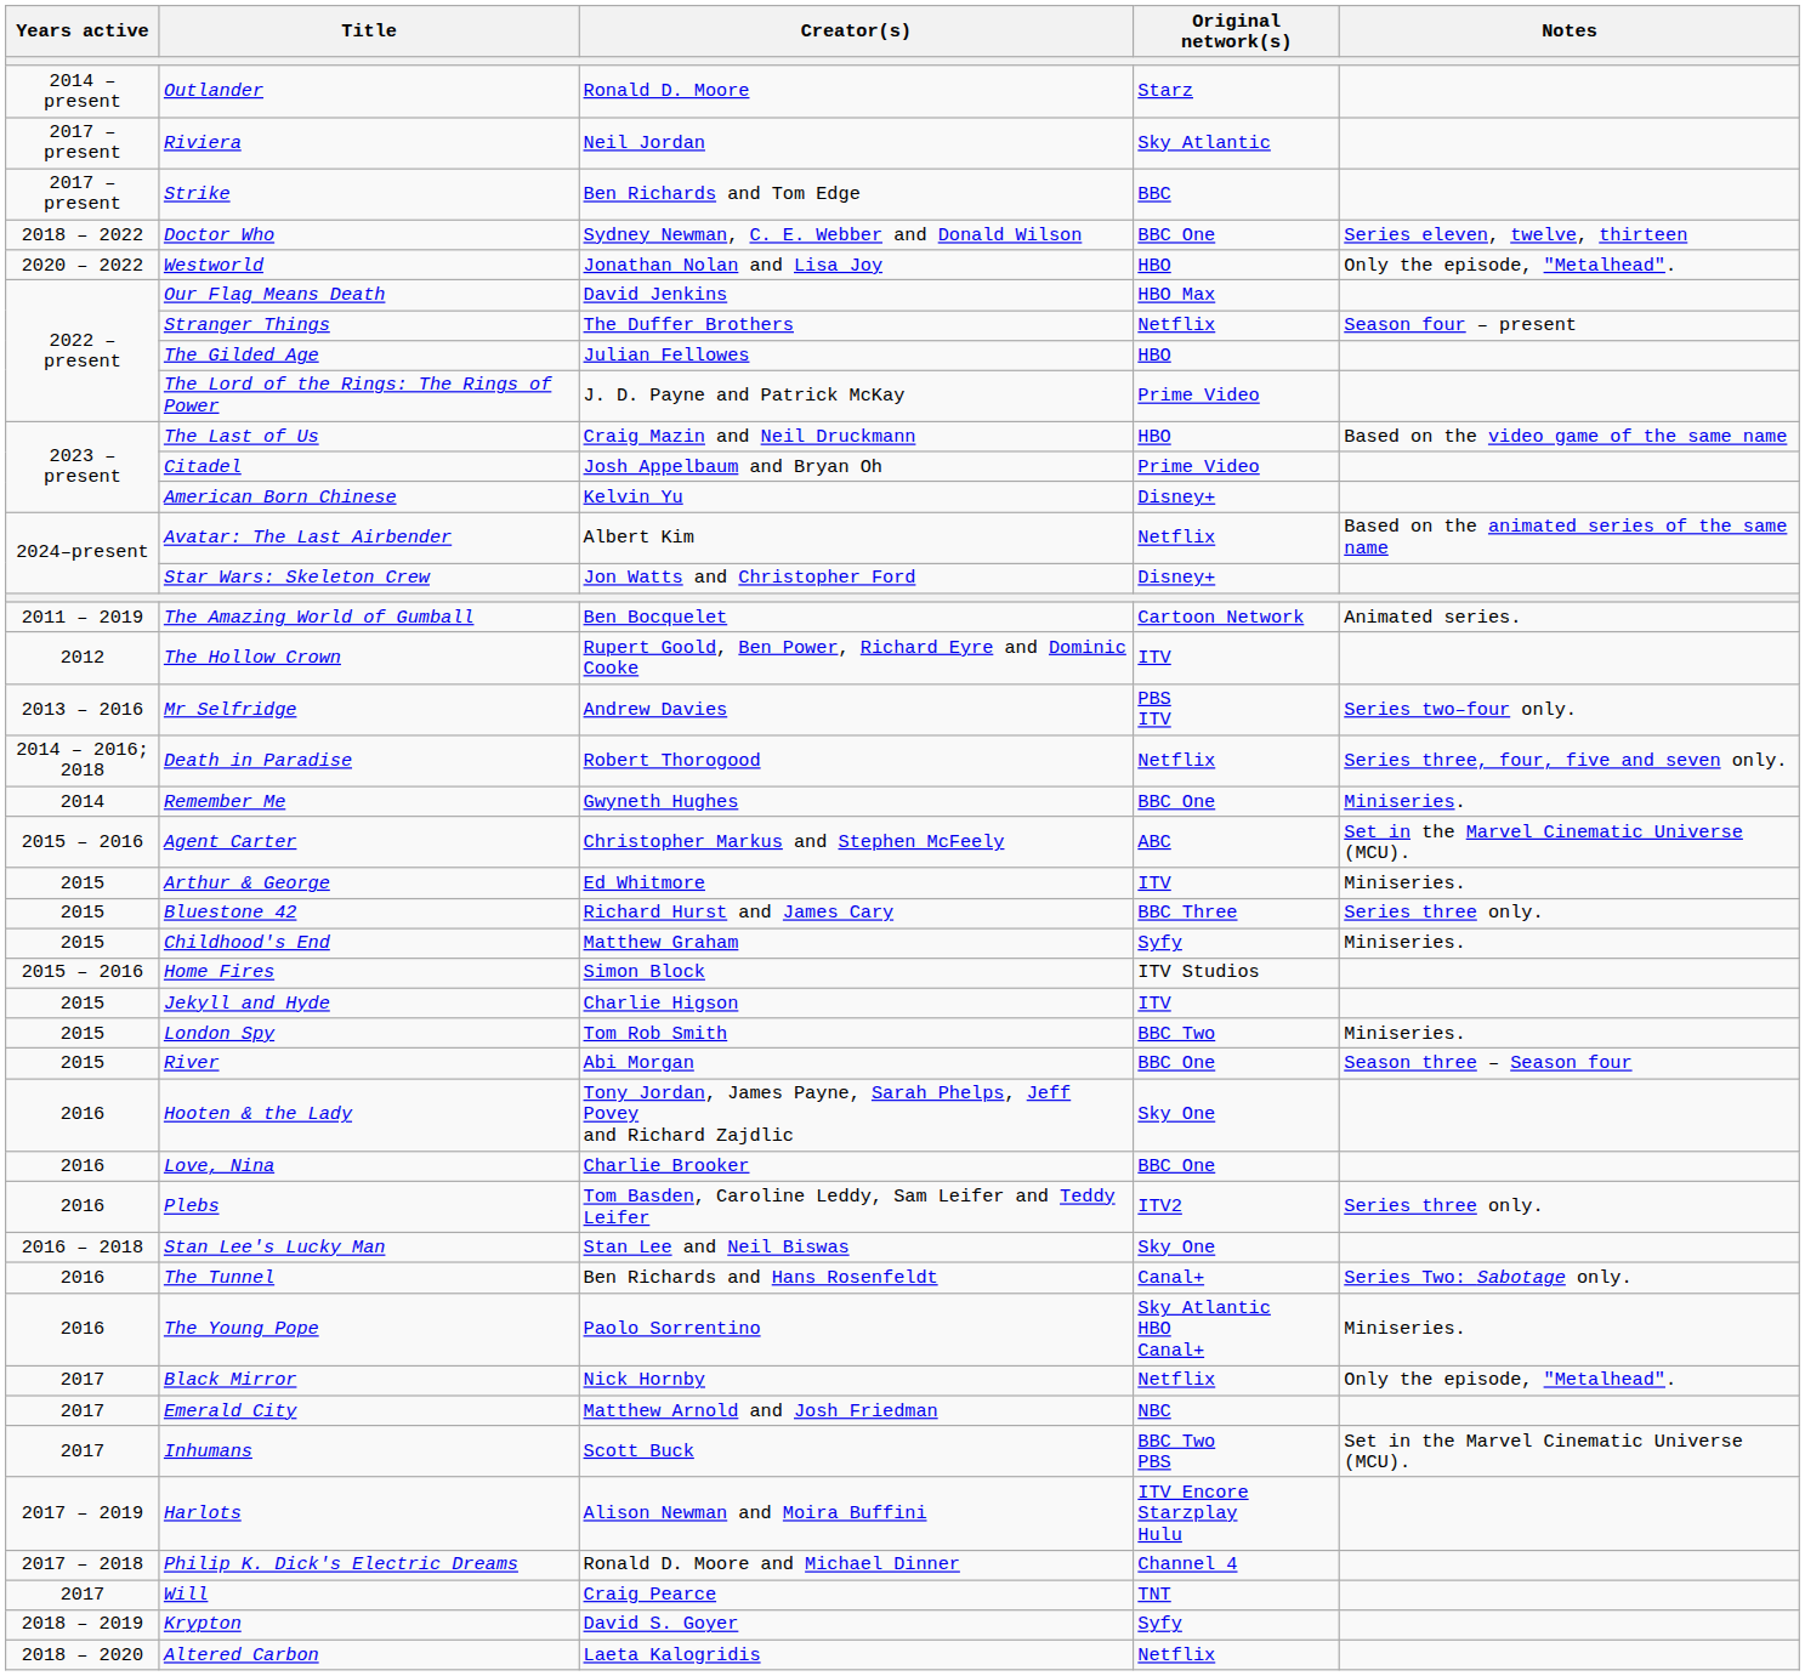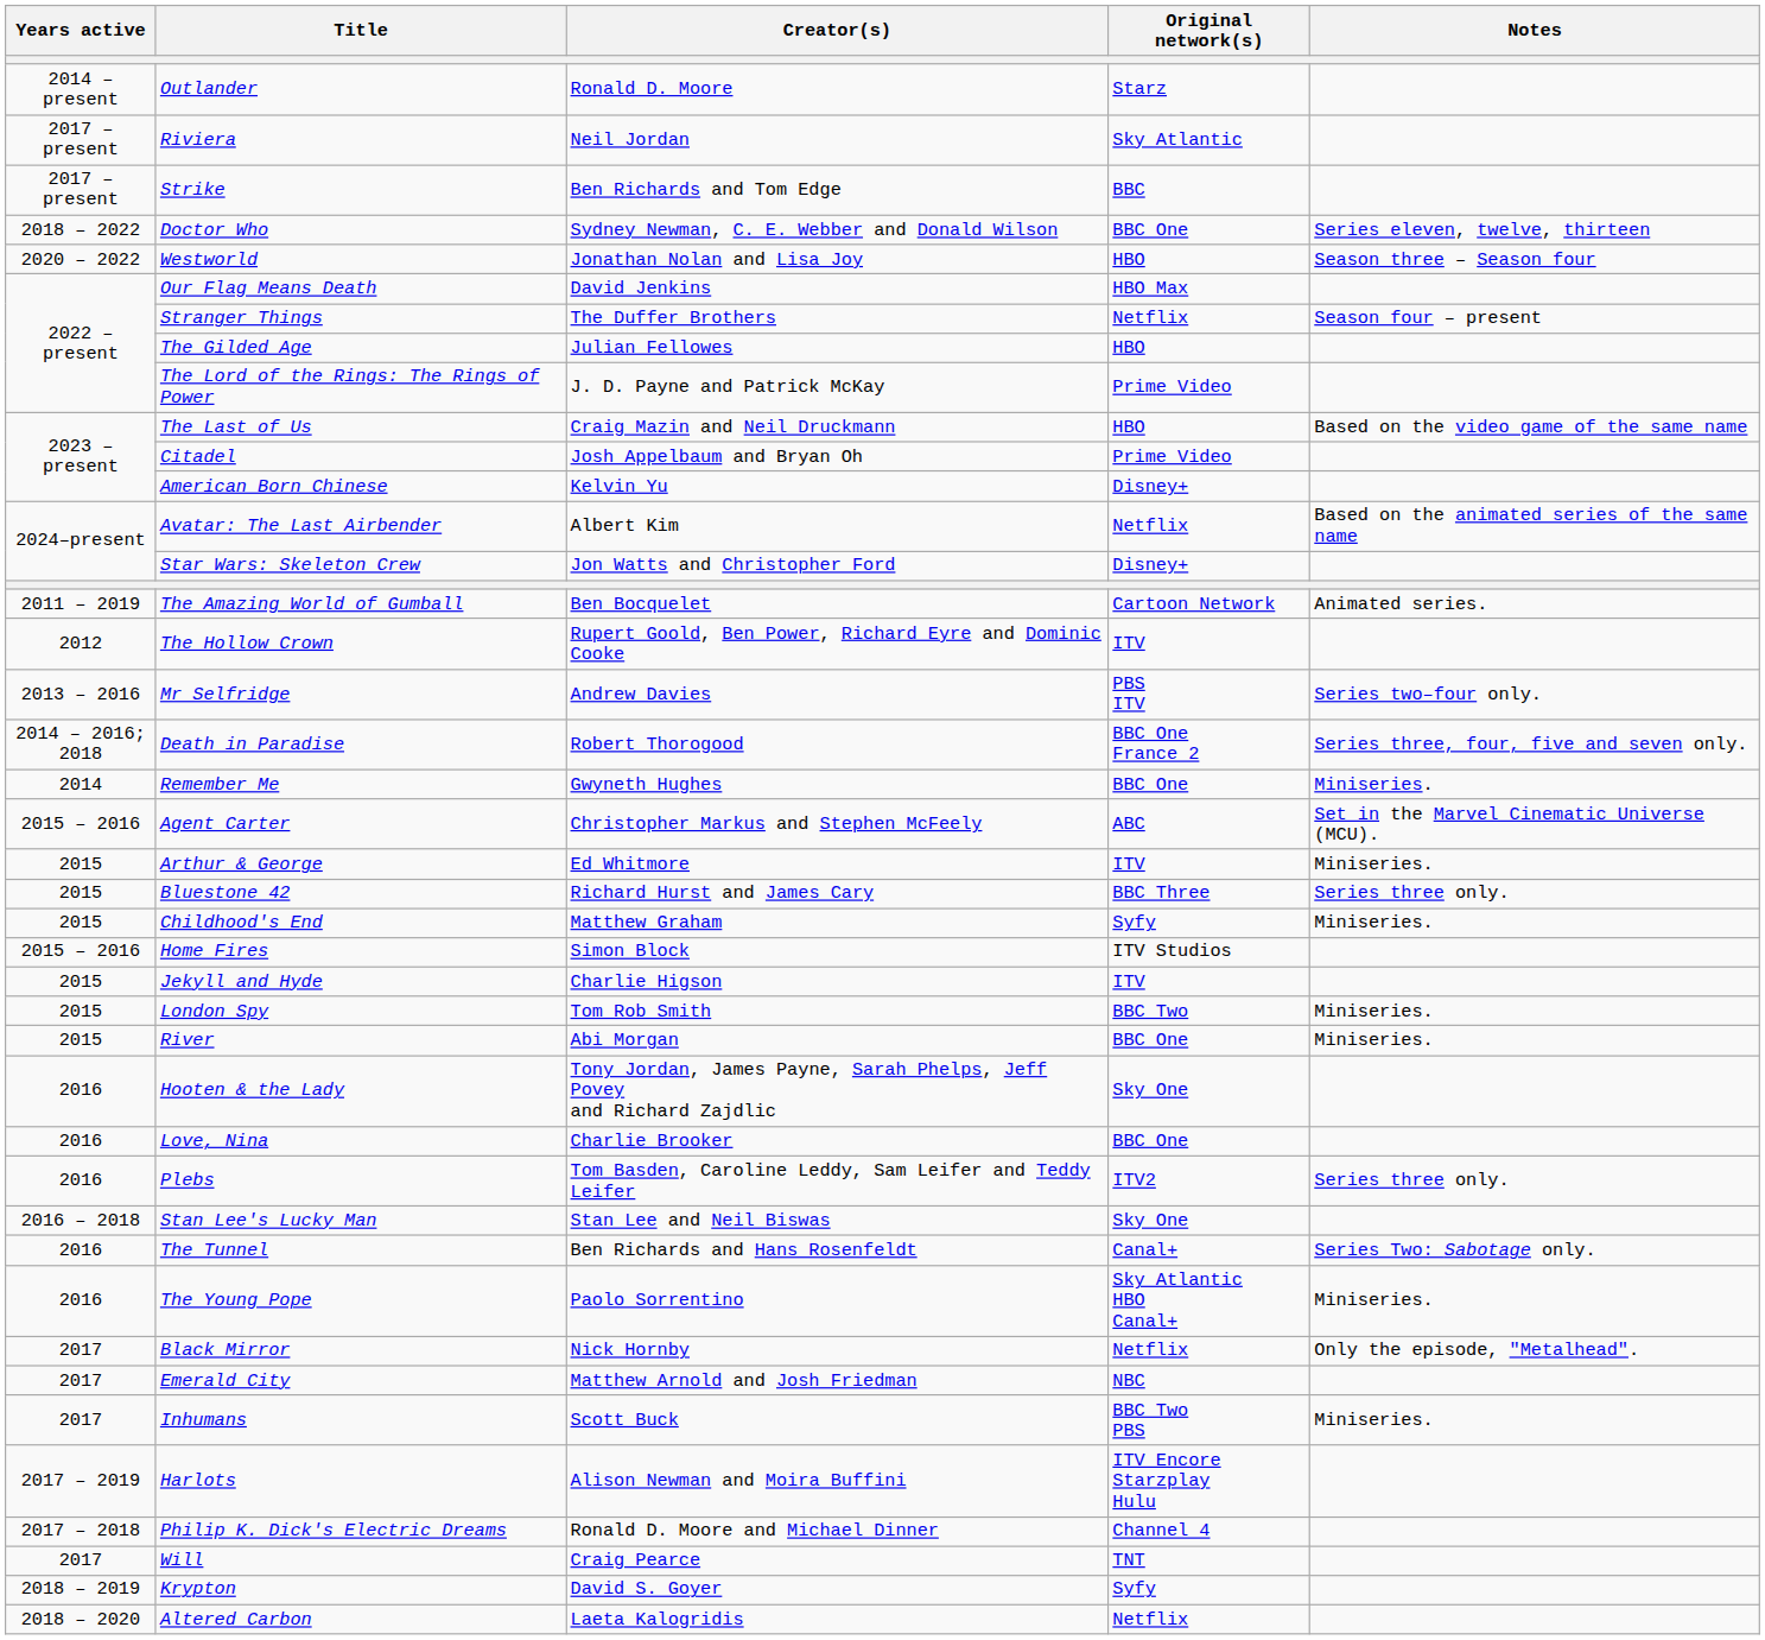Westworld | Notes: Only the episode, "Metalhead". -> Season three – Season four
Death in Paradise | Original network(s): Netflix -> BBC One France 2
River | Notes: Season three – Season four -> Miniseries.
Inhumans | Notes: Set in the Marvel Cinematic Universe (MCU). -> Miniseries.
